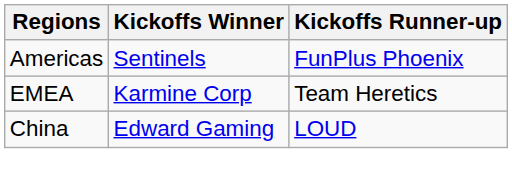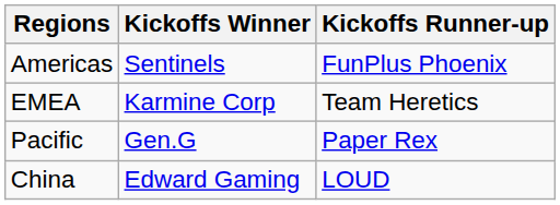+ row: Pacific | Gen.G | Paper Rex
